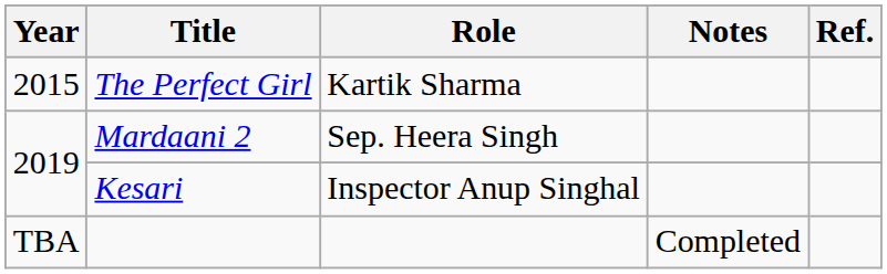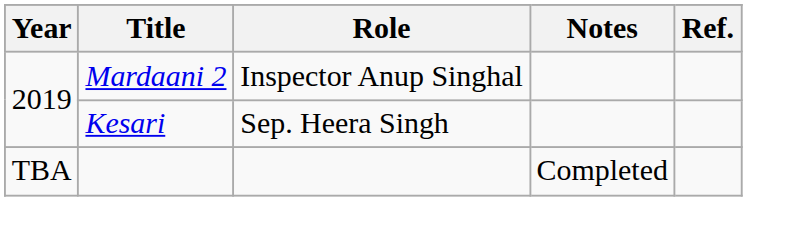- row: 2015 | The Perfect Girl | Kartik Sharma
Mardaani 2 | Role: Sep. Heera Singh -> Inspector Anup Singhal
Kesari | Role: Inspector Anup Singhal -> Sep. Heera Singh
